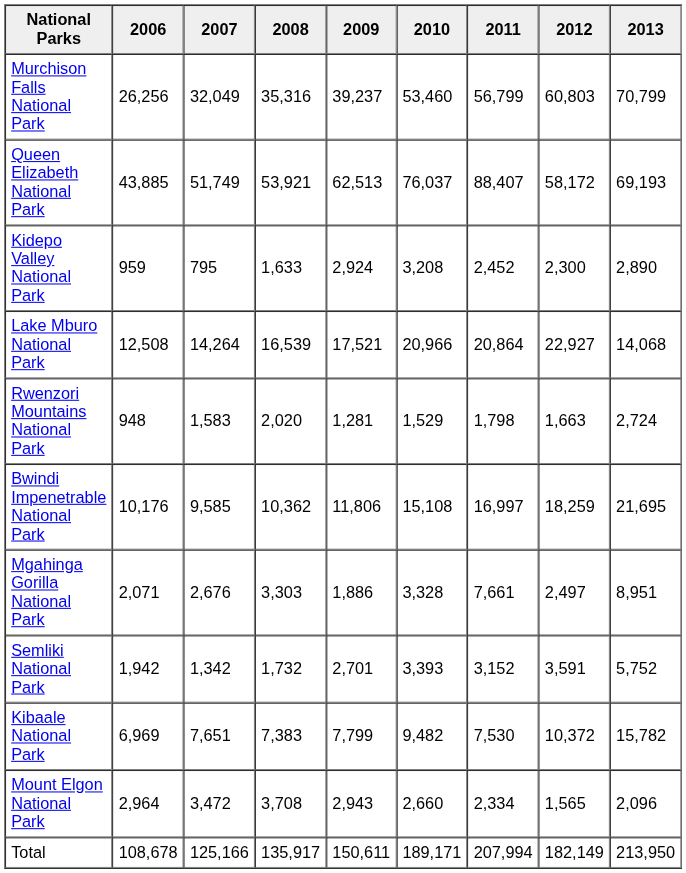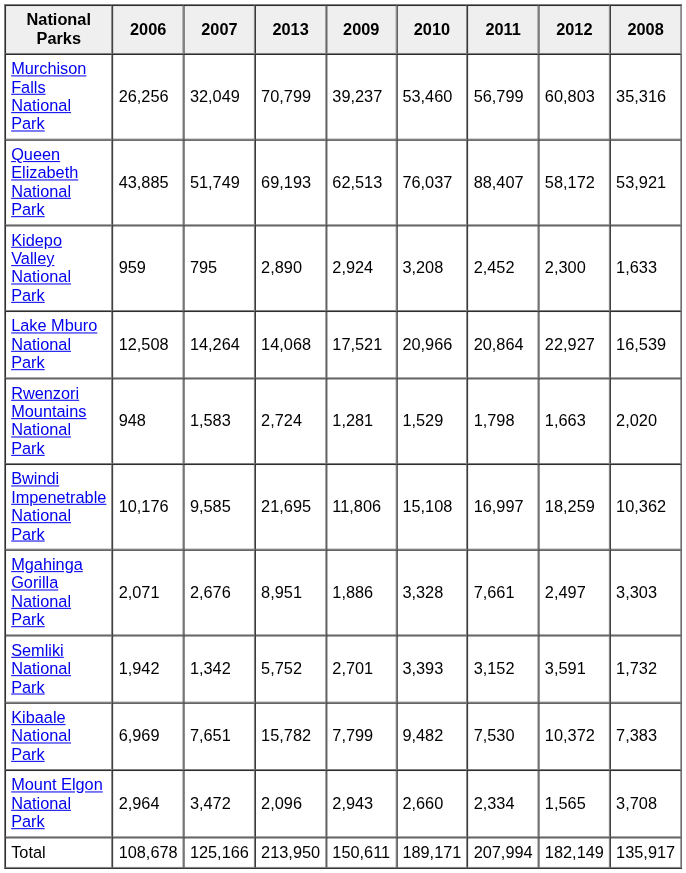columns swapped: 2008 <-> 2013
